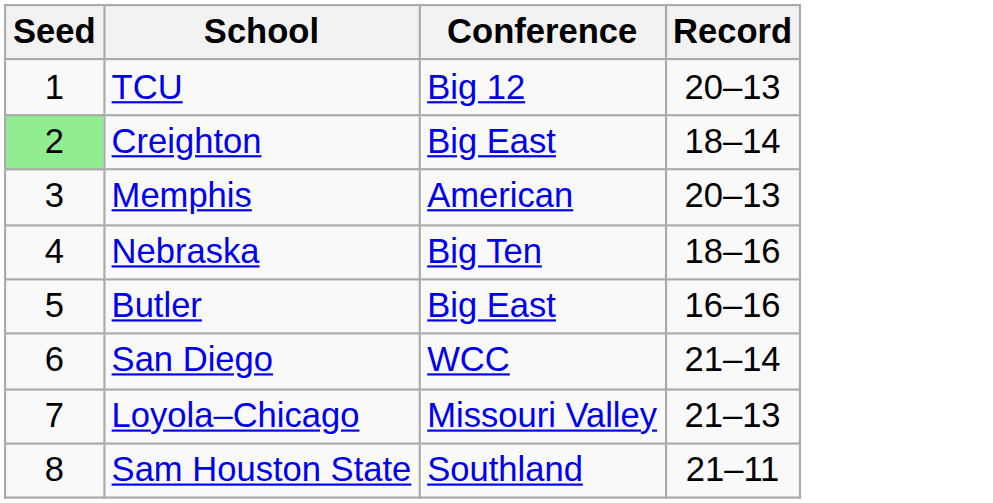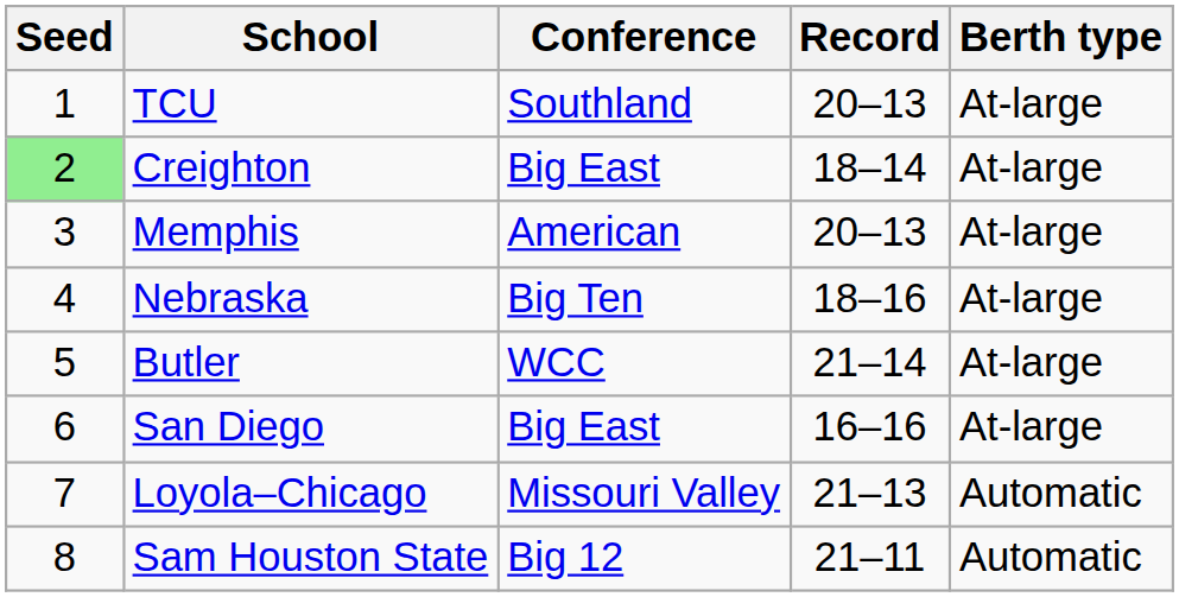+ column: Berth type | At-large | At-large | At-large | At-large | At-large | At-large | Automatic | Automatic
TCU | Conference: Big 12 -> Southland
Butler | Conference: Big East -> WCC
Butler | Record: 16–16 -> 21–14
San Diego | Conference: WCC -> Big East
San Diego | Record: 21–14 -> 16–16
Sam Houston State | Conference: Southland -> Big 12
